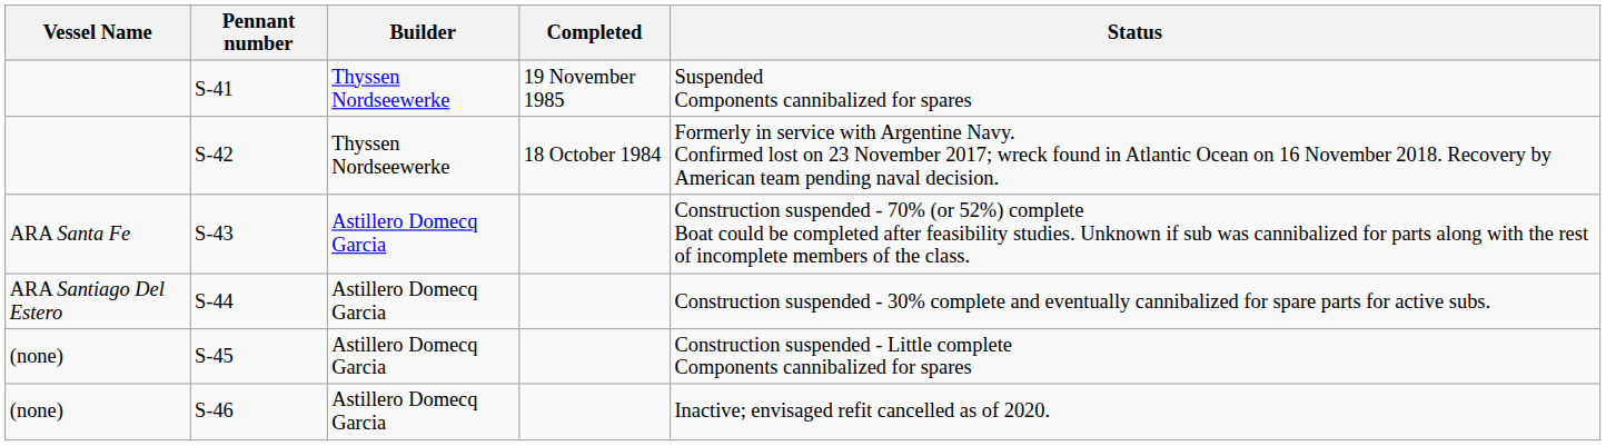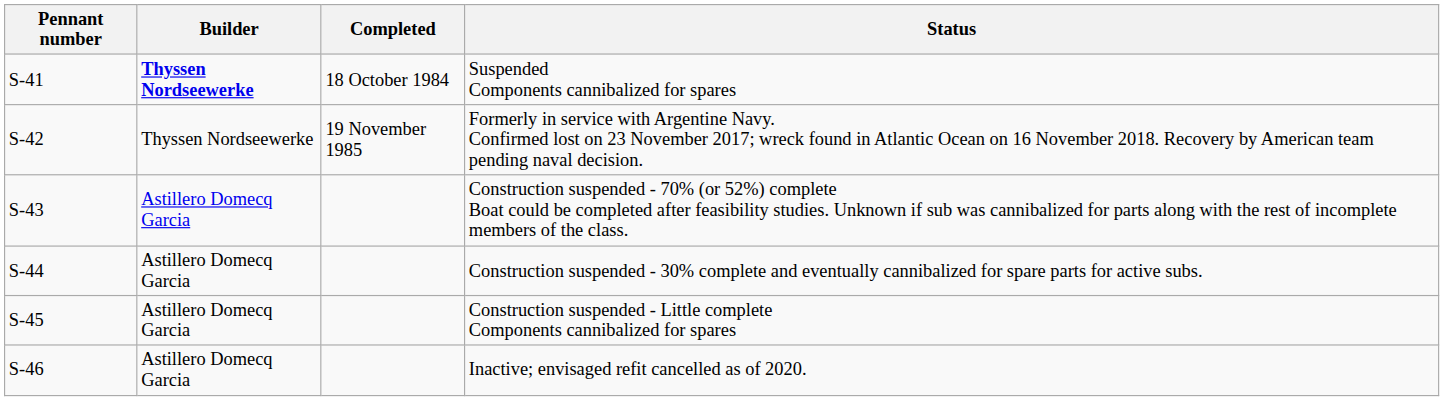- column: Vessel Name | ARA Santa Fe | ARA Santiago Del Estero | (none) | (none)
S-41 | Builder: normal -> bold
S-41 | Completed: 19 November 1985 -> 18 October 1984
S-42 | Completed: 18 October 1984 -> 19 November 1985
